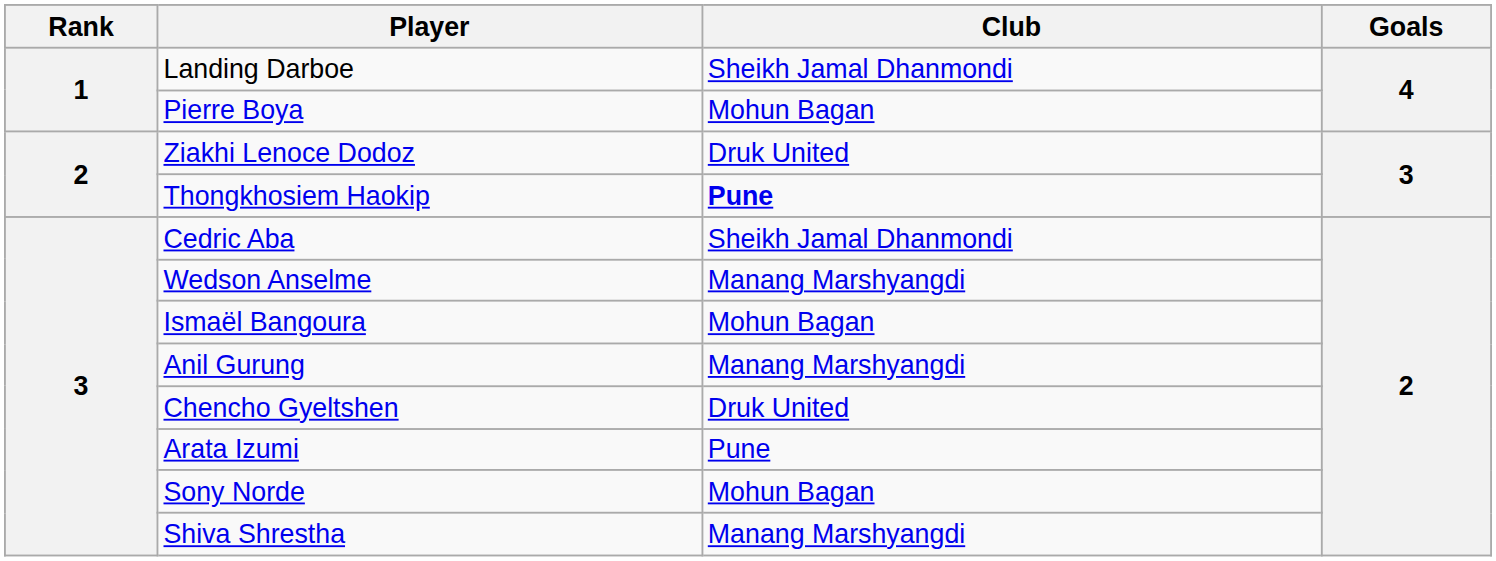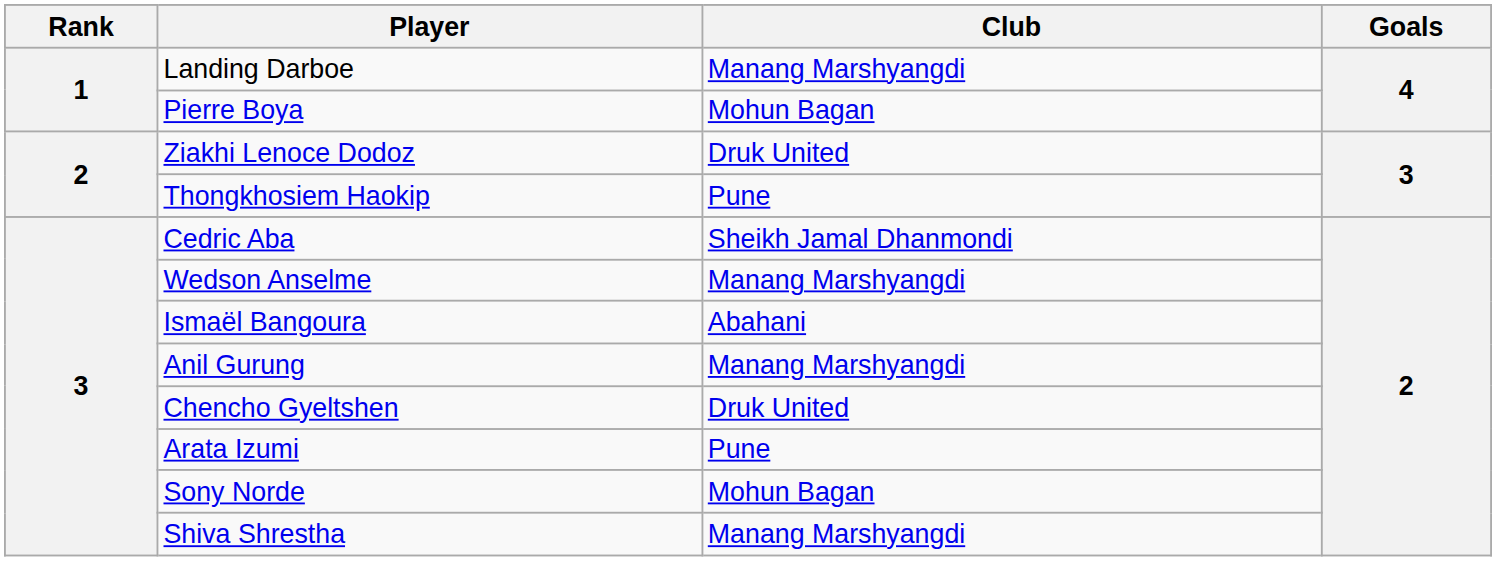Landing Darboe | Club: Sheikh Jamal Dhanmondi -> Manang Marshyangdi
Thongkhosiem Haokip | Club: bold -> normal
Ismaël Bangoura | Club: Mohun Bagan -> Abahani
